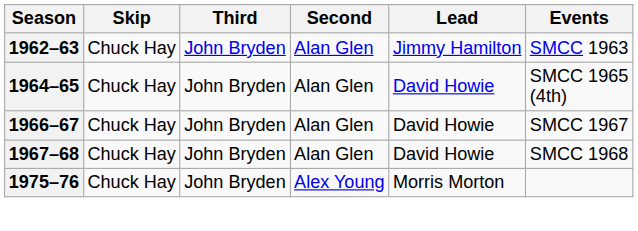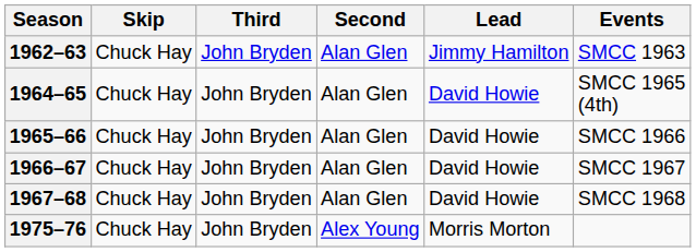+ row: 1965–66 | Chuck Hay | John Bryden | Alan Glen | David Howie | SMCC 1966
